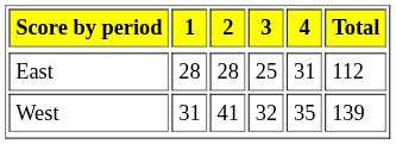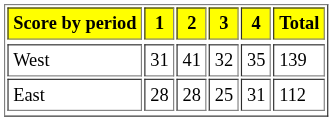rows swapped: East <-> West
